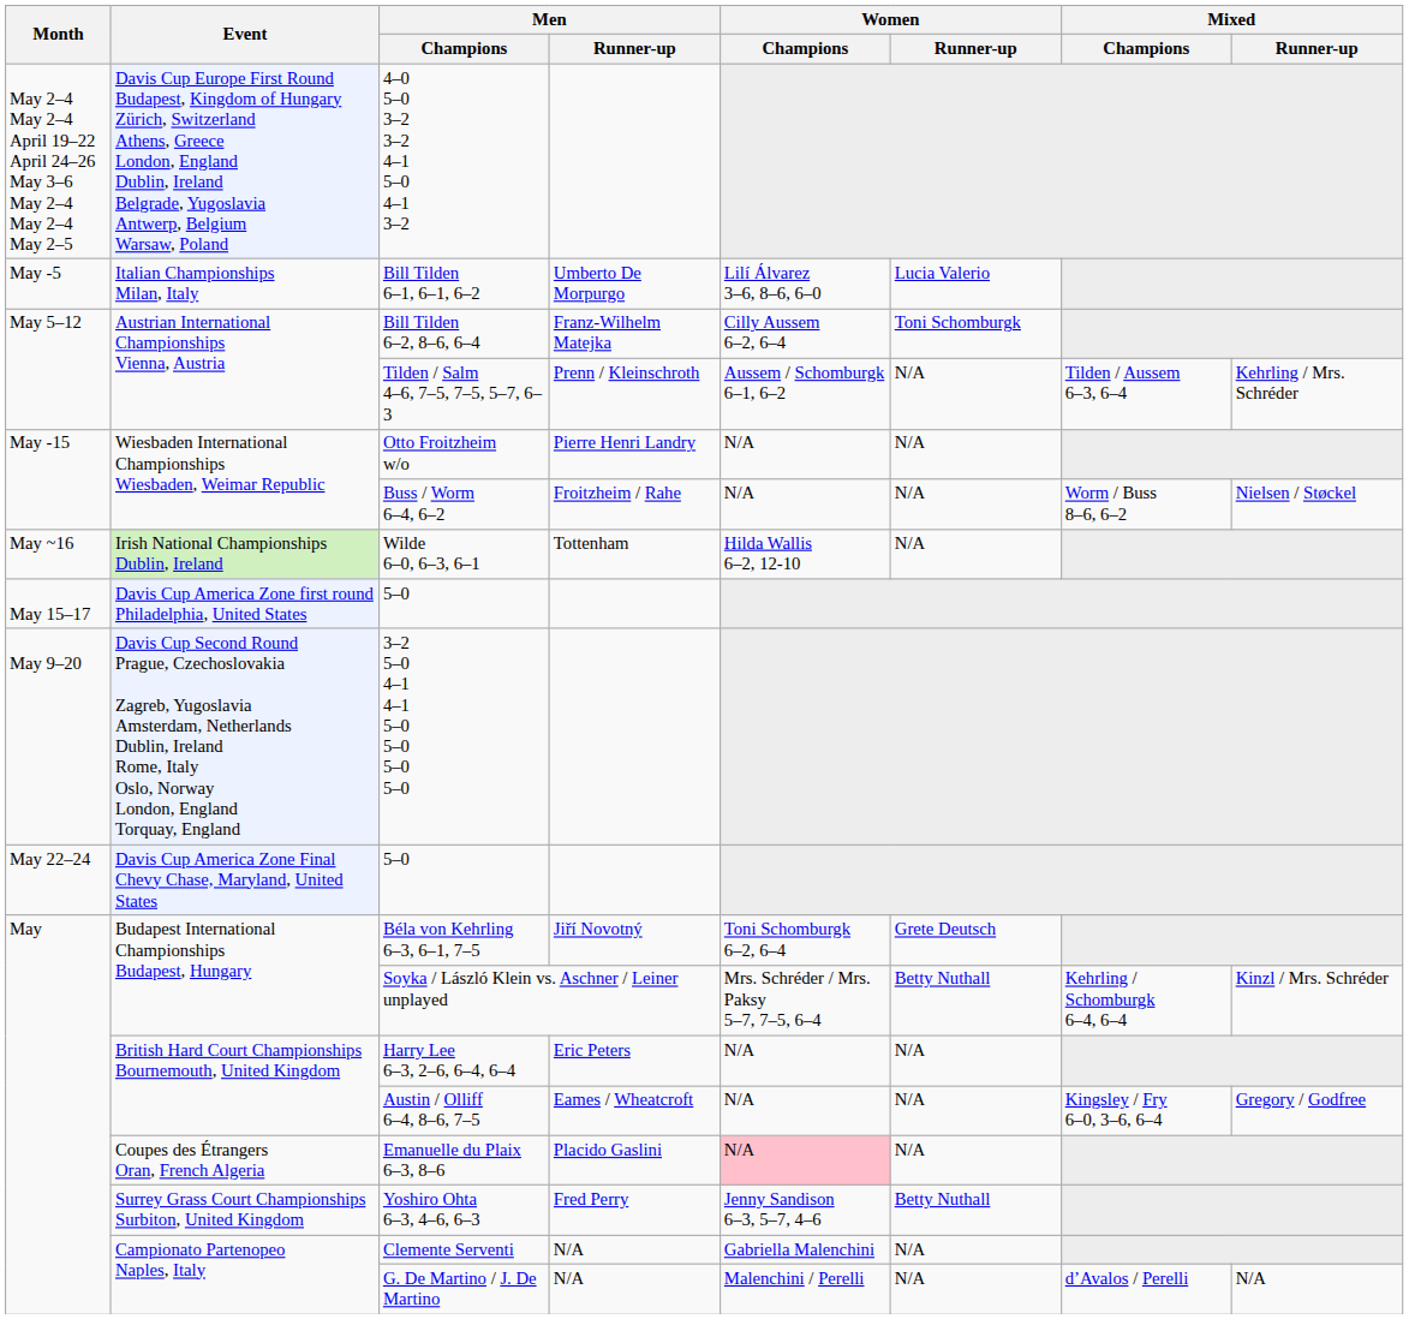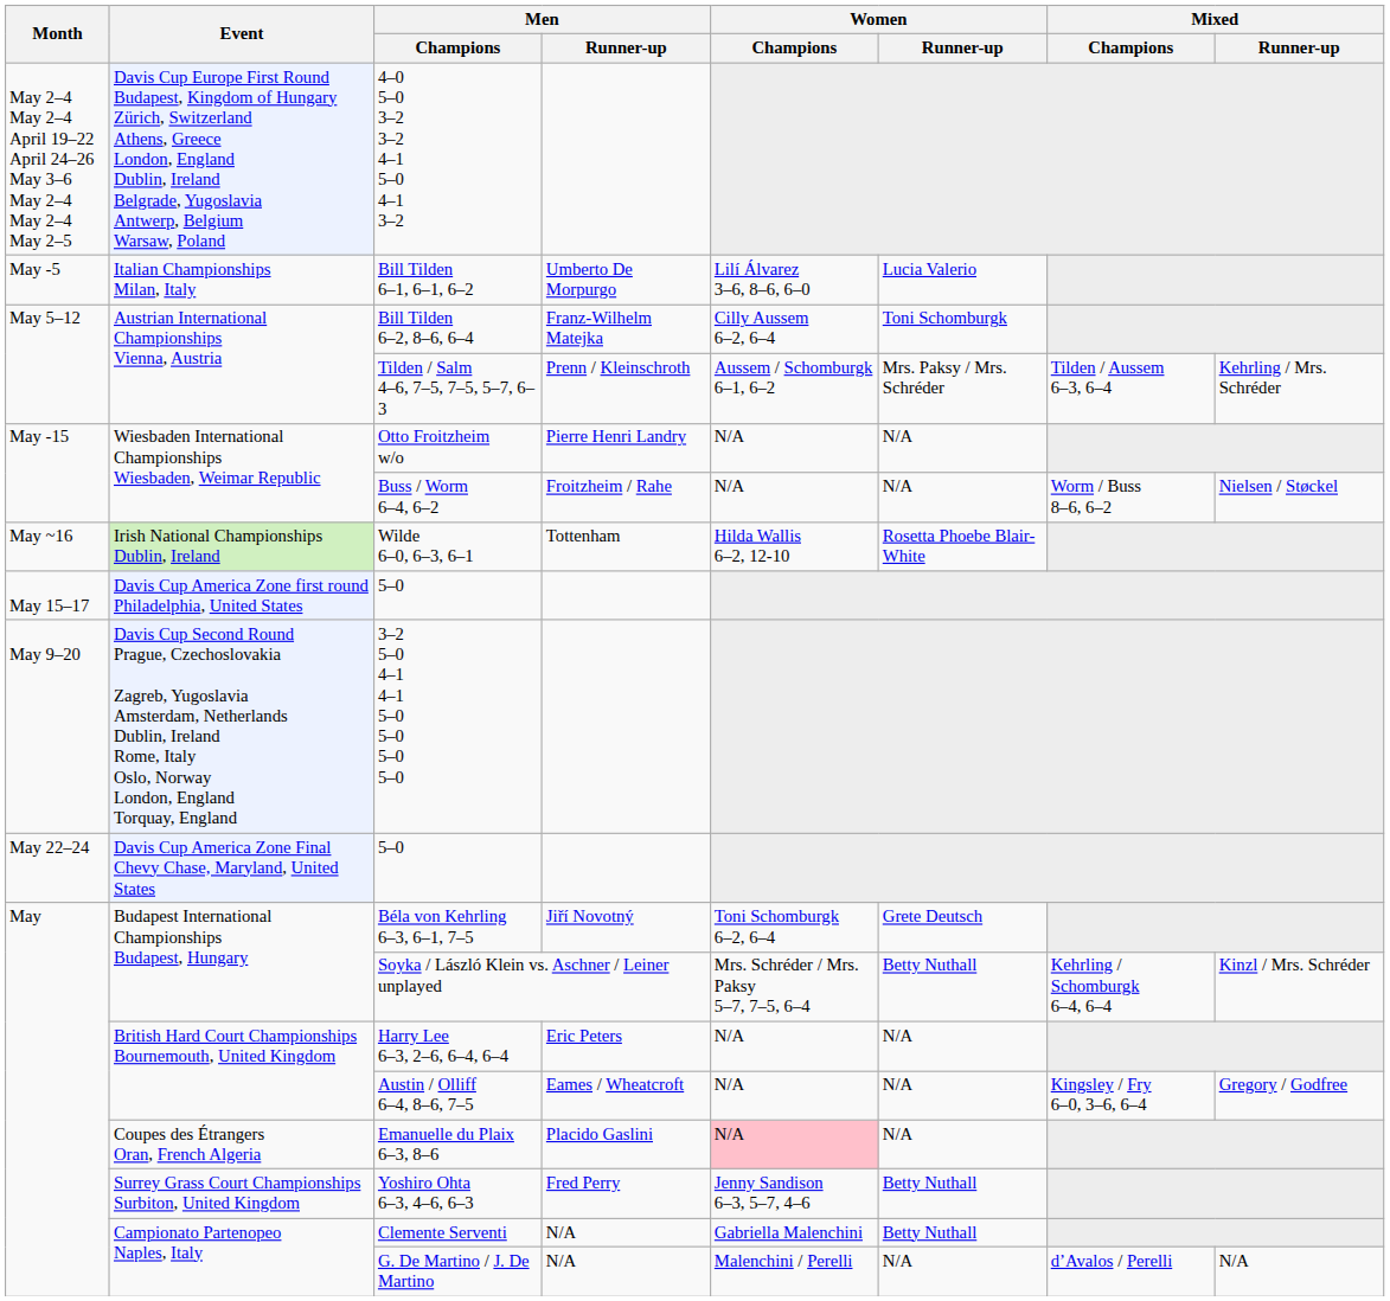Tilden / Salm 4–6, 7–5, 7–5, 5–7, 6–3 | Women / Runner-up: N/A -> Mrs. Paksy / Mrs. Schréder
Wilde 6–0, 6–3, 6–1 | Women / Runner-up: N/A -> Rosetta Phoebe Blair-White
Clemente Serventi | Women / Runner-up: N/A -> Betty Nuthall
